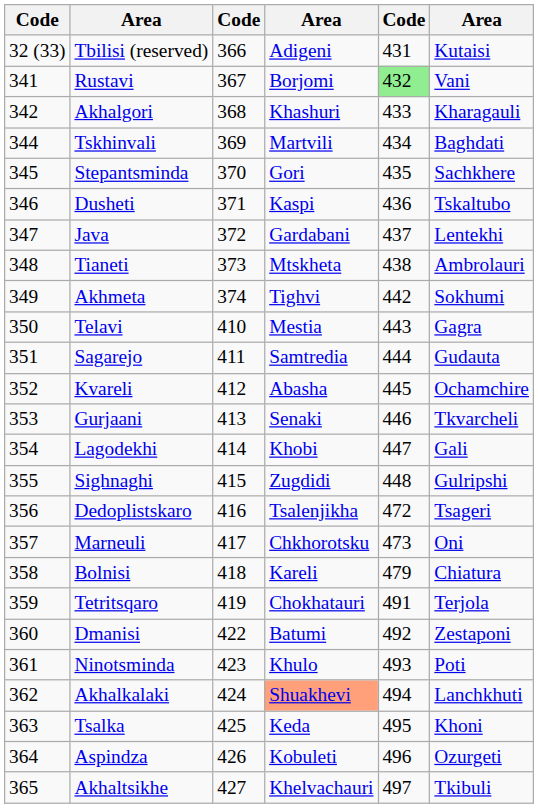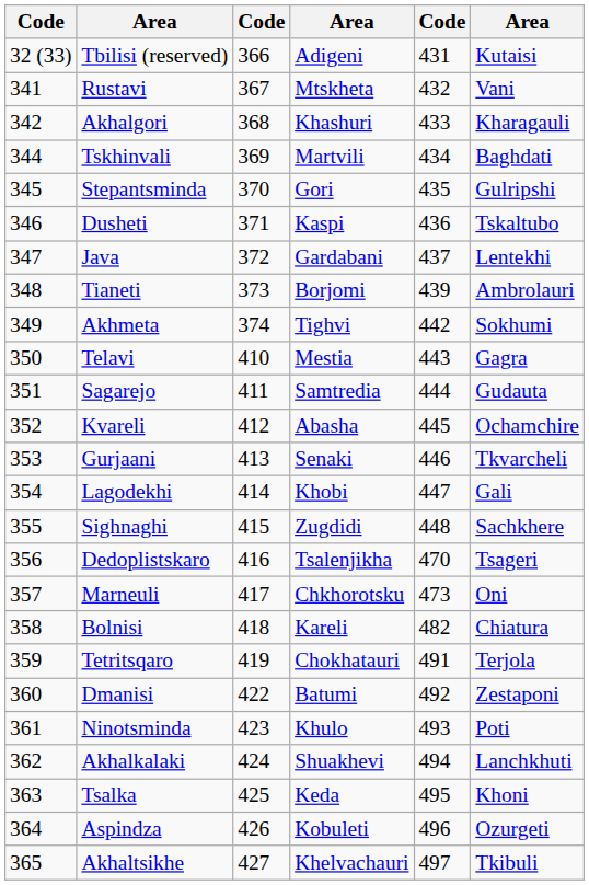Rustavi | column 4: Borjomi -> Mtskheta
Rustavi | column 5: lightgreen background -> no background
Stepantsminda | column 6: Sachkhere -> Gulripshi
Tianeti | column 4: Mtskheta -> Borjomi
Tianeti | column 5: 438 -> 439
Sighnaghi | column 6: Gulripshi -> Sachkhere
Dedoplistskaro | column 5: 472 -> 470
Bolnisi | column 5: 479 -> 482
Akhalkalaki | column 4: lightsalmon background -> no background
